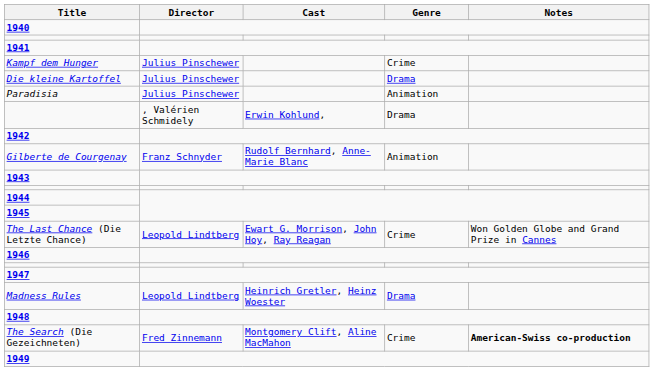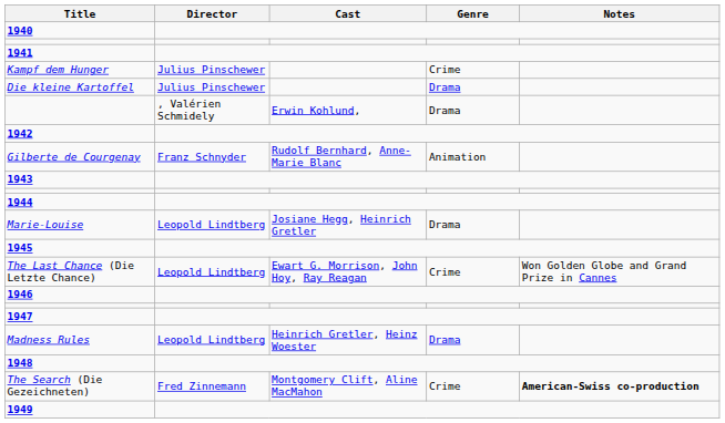- row: Paradisia | Julius Pinschewer | Animation
+ row: Marie-Louise | Leopold Lindtberg | Josiane Hegg, Heinrich Gretler | Drama
